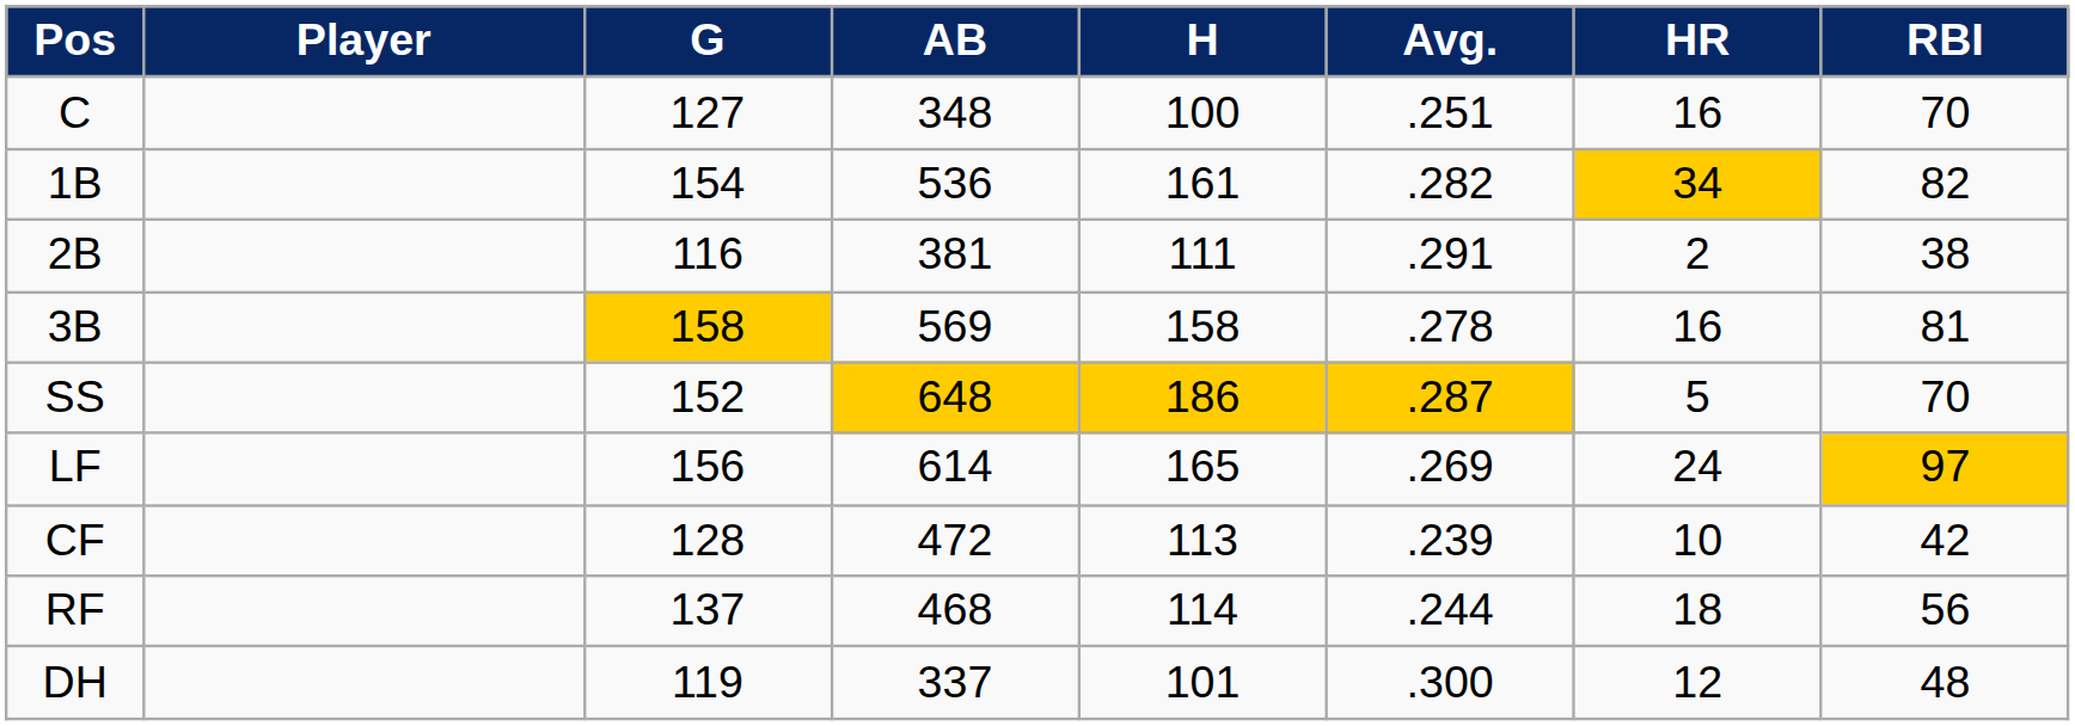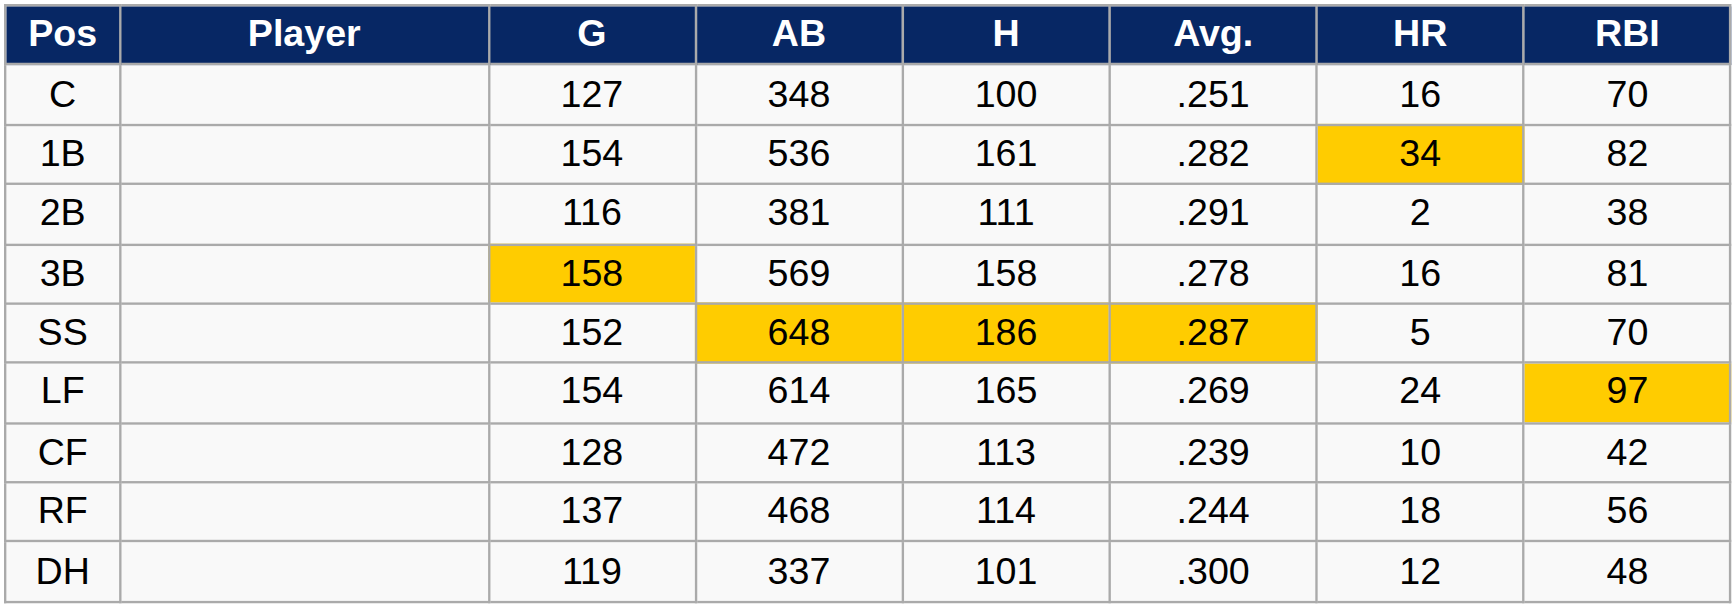LF | G: 156 -> 154
